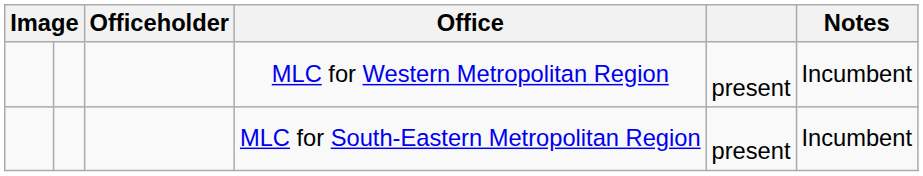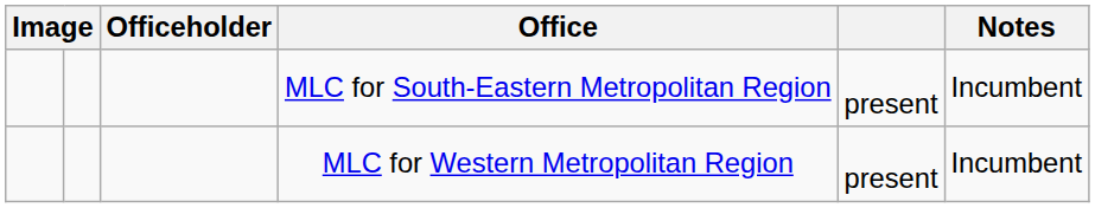rows swapped: MLC for Western Metropolitan Region <-> MLC for South-Eastern Metropolitan Region
